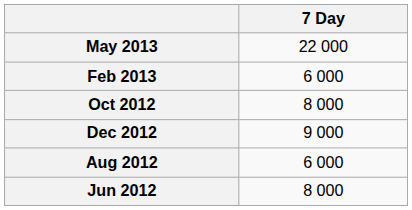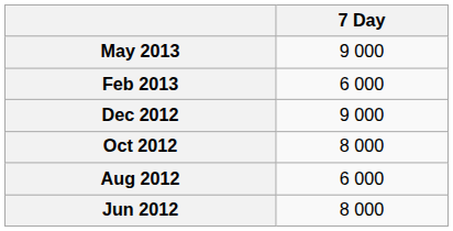May 2013 | 7 Day: 22 000 -> 9 000
rows swapped: Dec 2012 <-> Oct 2012
